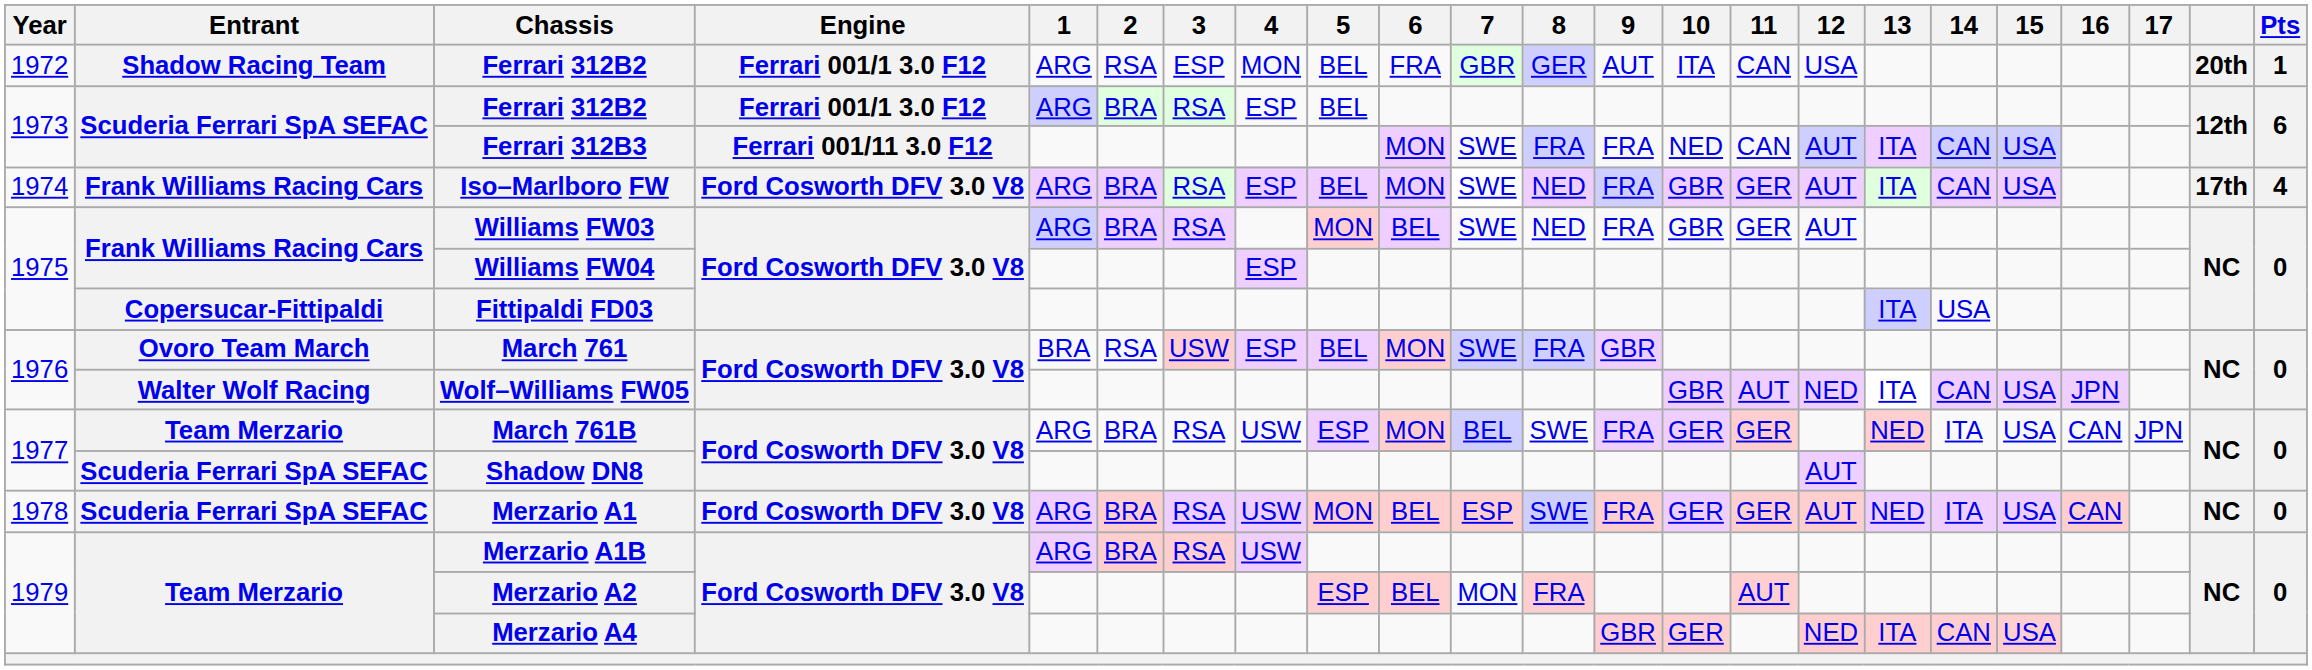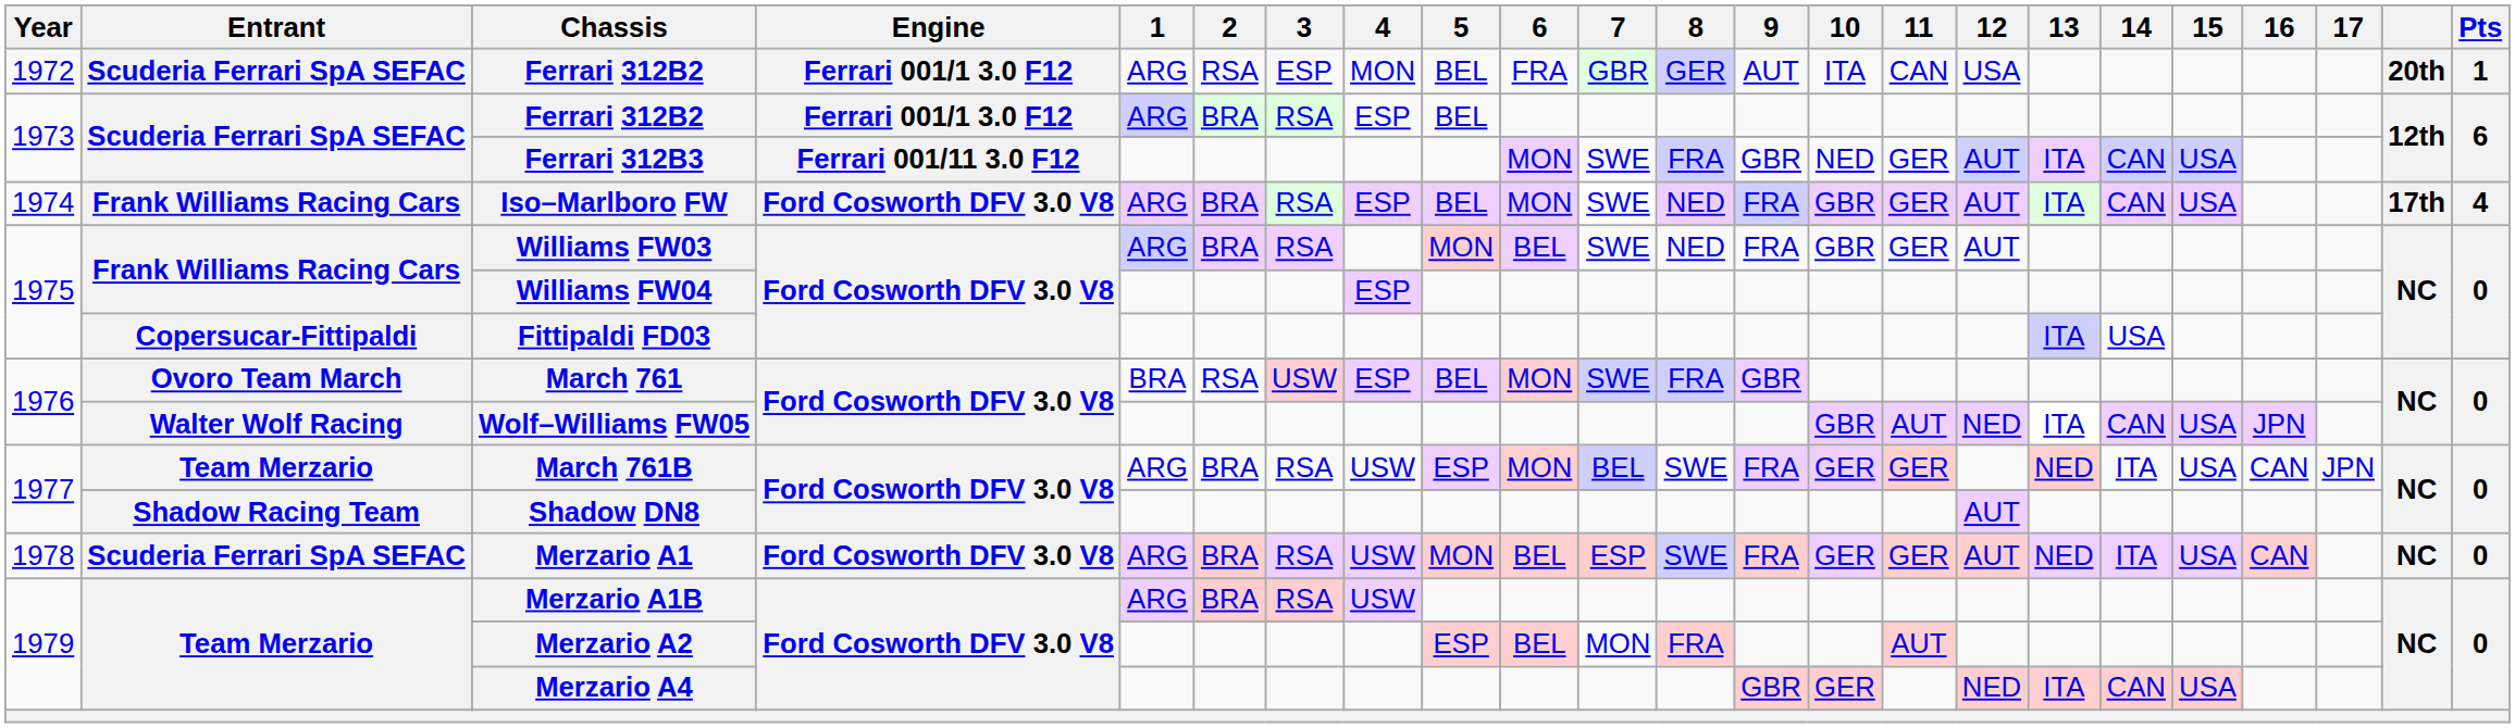1972 / Ferrari 312B2 | Entrant: Shadow Racing Team -> Scuderia Ferrari SpA SEFAC
Ferrari 312B3 | 9: FRA -> GBR
Ferrari 312B3 | 11: CAN -> GER
Shadow DN8 | Entrant: Scuderia Ferrari SpA SEFAC -> Shadow Racing Team
